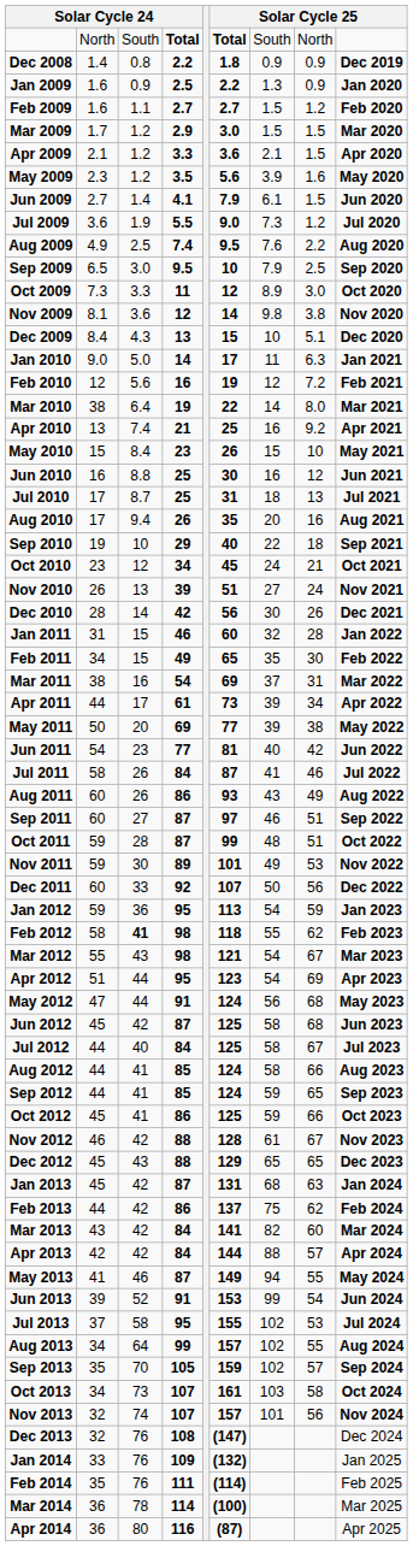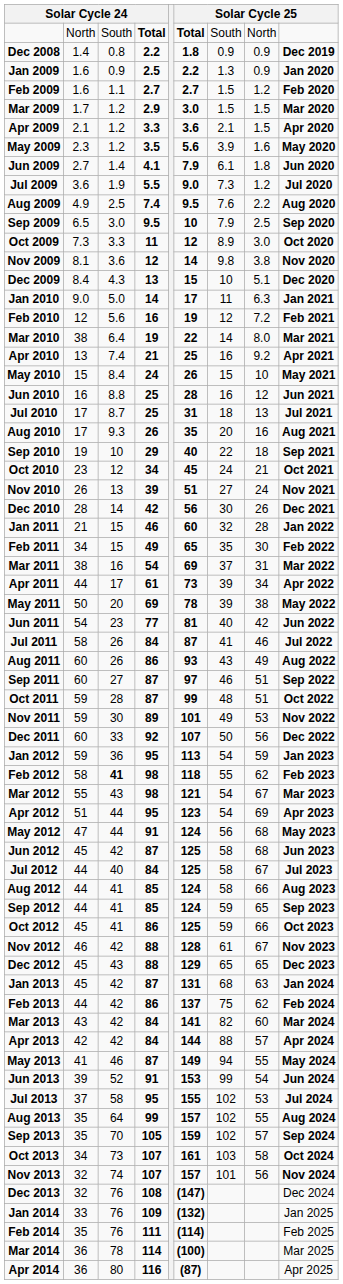Jun 2009 | column 8: 1.5 -> 1.8
May 2010 | column 4: 23 -> 24
Jun 2010 | column 6: 30 -> 28
Aug 2010 | column 3: 9.4 -> 9.3
Jan 2011 | column 2: 31 -> 21
May 2011 | column 6: 77 -> 78
Aug 2013 | column 2: 34 -> 35
